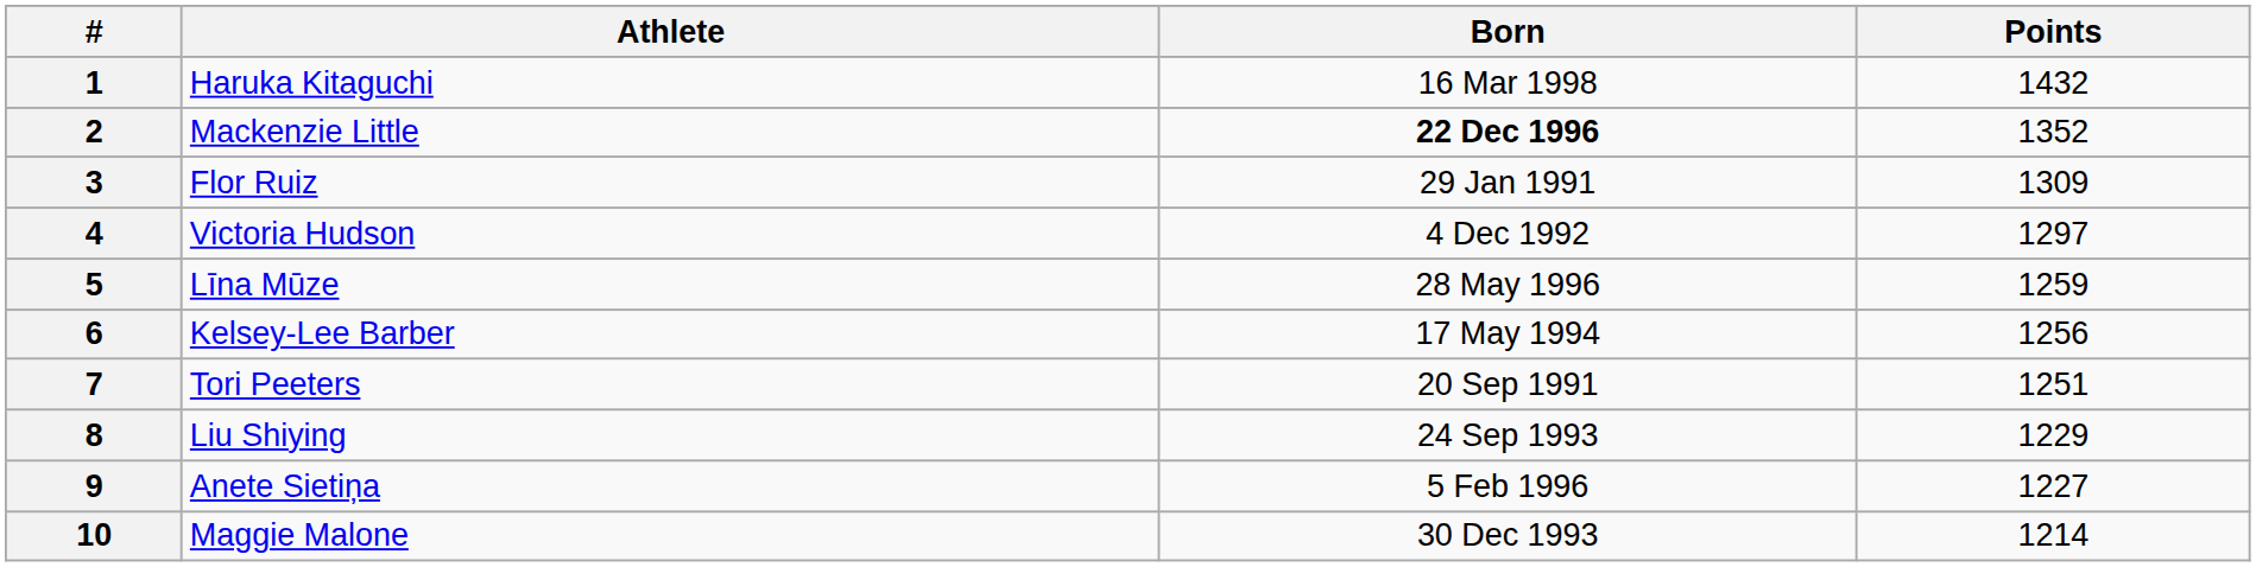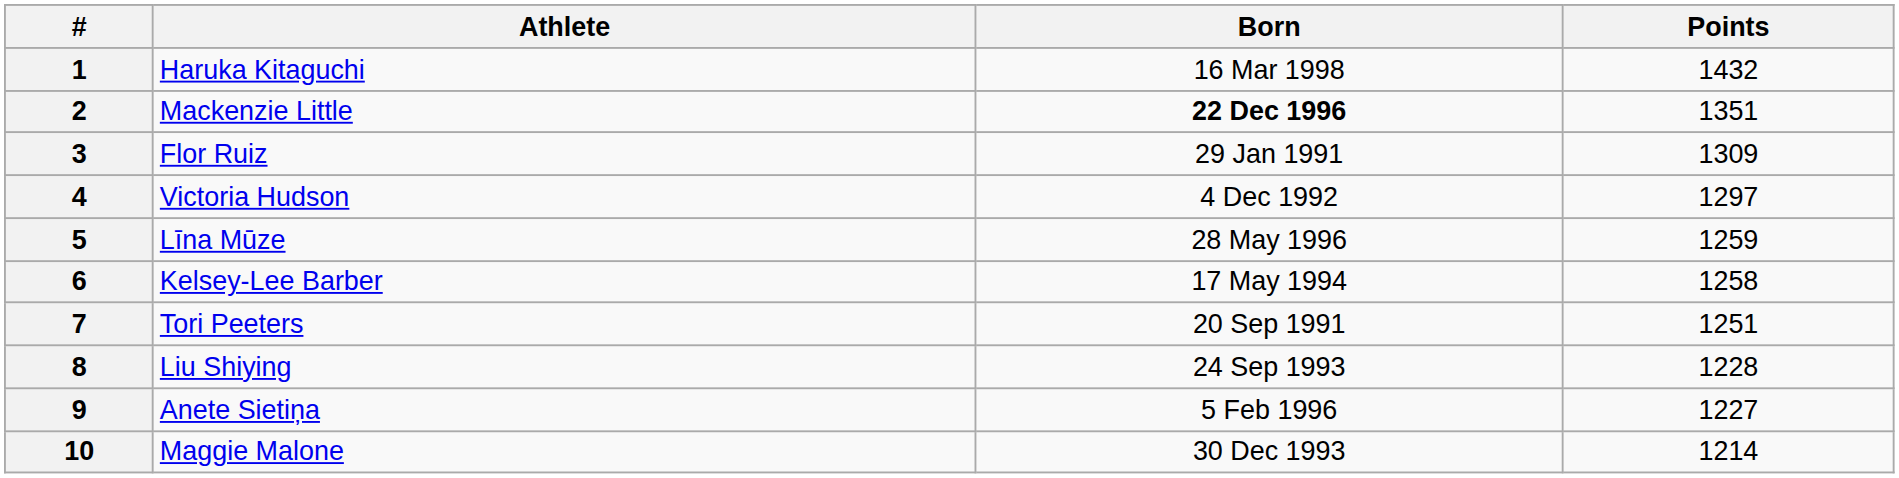2 | Points: 1352 -> 1351
6 | Points: 1256 -> 1258
8 | Points: 1229 -> 1228
